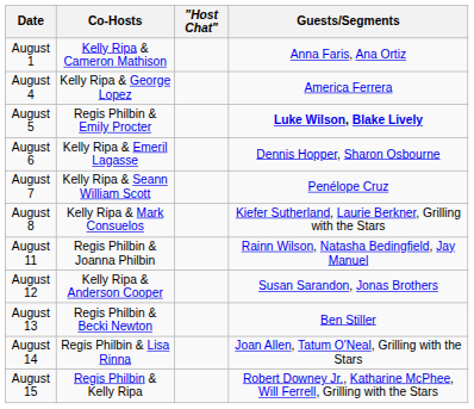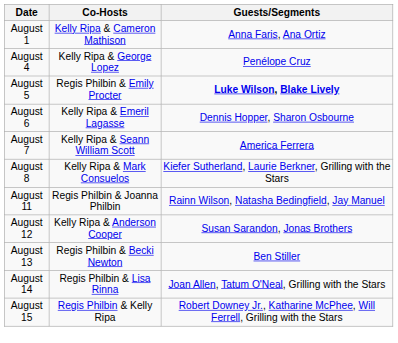- column: "Host Chat"
August 4 | Guests/Segments: America Ferrera -> Penélope Cruz
August 7 | Guests/Segments: Penélope Cruz -> America Ferrera
